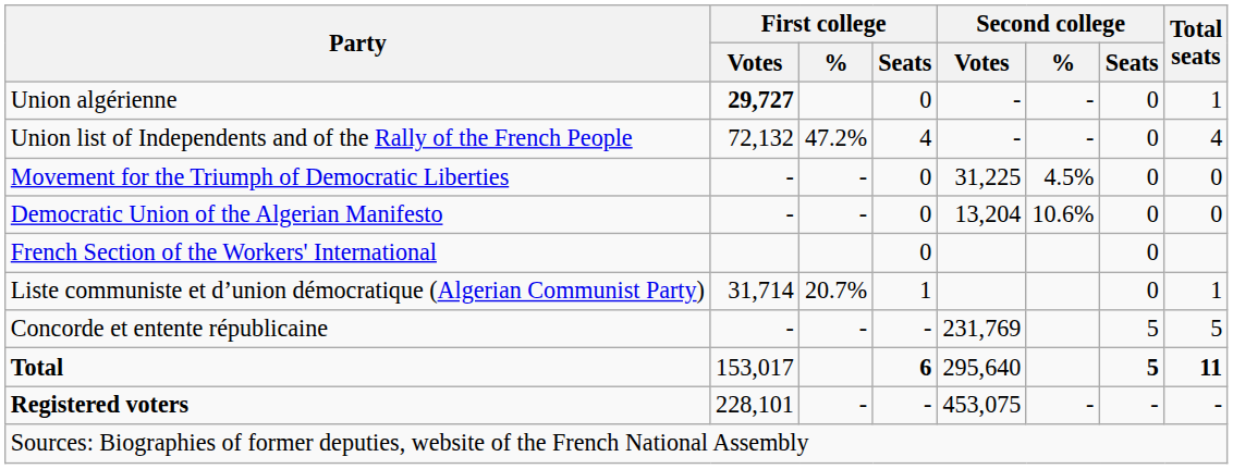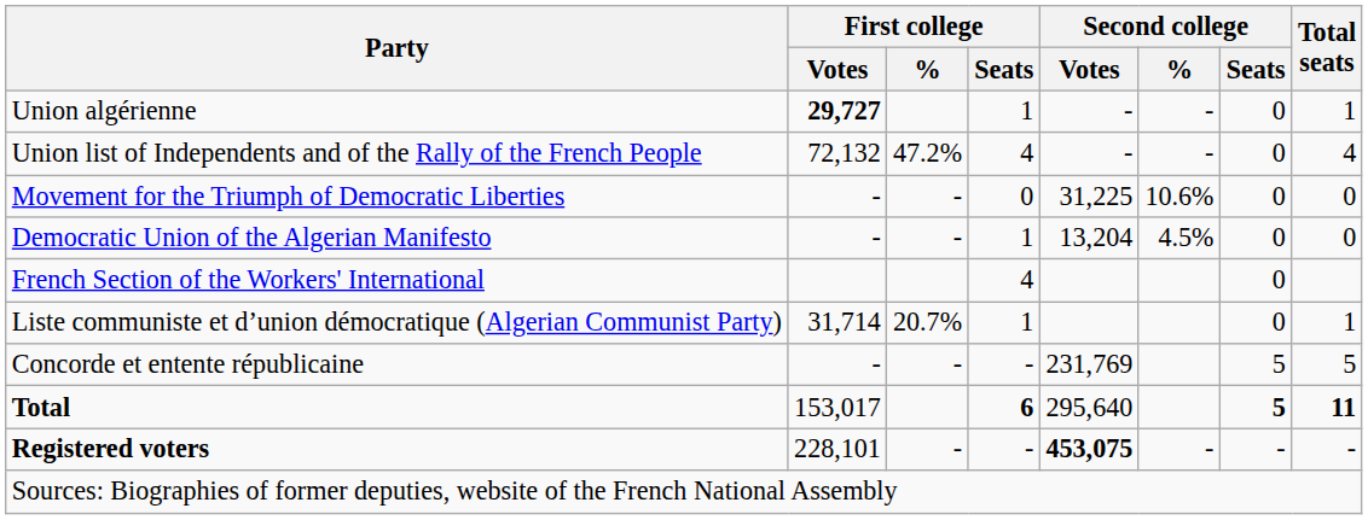Union algérienne | First college / Seats: 0 -> 1
Movement for the Triumph of Democratic Liberties | Second college / %: 4.5% -> 10.6%
Democratic Union of the Algerian Manifesto | First college / Seats: 0 -> 1
Democratic Union of the Algerian Manifesto | Second college / %: 10.6% -> 4.5%
French Section of the Workers' International | First college / Seats: 0 -> 4
Registered voters | Second college / Votes: normal -> bold
